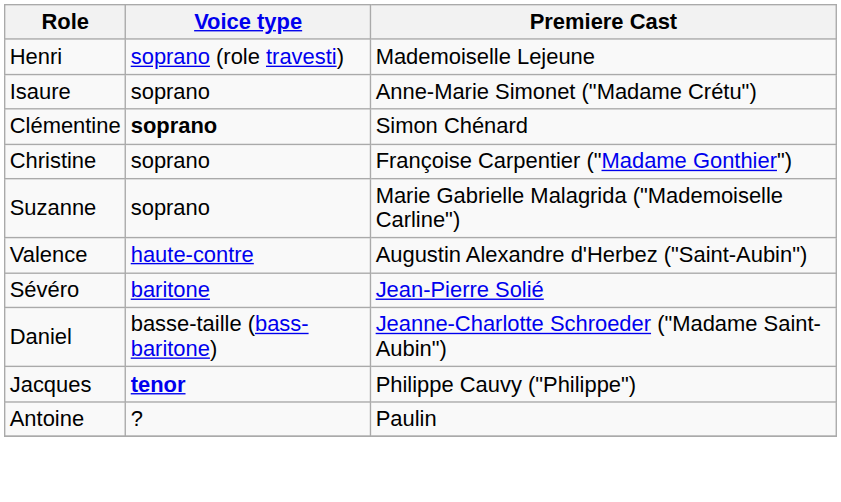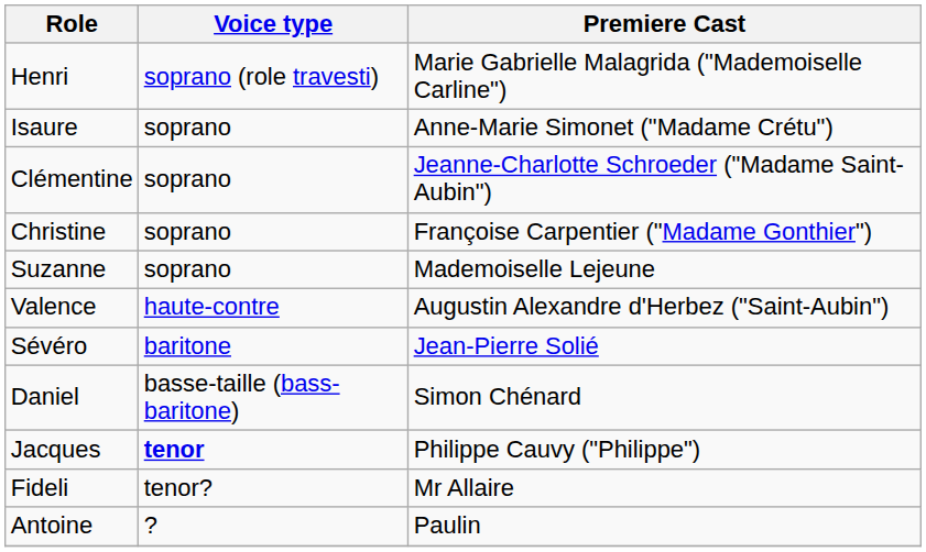Henri | Premiere Cast: Mademoiselle Lejeune -> Marie Gabrielle Malagrida ("Mademoiselle Carline")
Clémentine | Voice type: bold -> normal
Clémentine | Premiere Cast: Simon Chénard -> Jeanne-Charlotte Schroeder ("Madame Saint-Aubin")
Suzanne | Premiere Cast: Marie Gabrielle Malagrida ("Mademoiselle Carline") -> Mademoiselle Lejeune
Daniel | Premiere Cast: Jeanne-Charlotte Schroeder ("Madame Saint-Aubin") -> Simon Chénard
+ row: Fideli | tenor? | Mr Allaire
